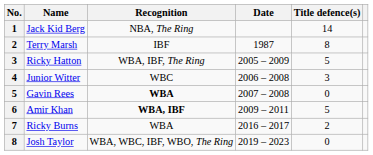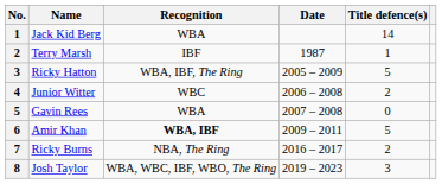Jack Kid Berg | Recognition: NBA, The Ring -> WBA
Terry Marsh | Title defence(s): 8 -> 1
Junior Witter | Title defence(s): 3 -> 2
Gavin Rees | Recognition: bold -> normal
Ricky Burns | Recognition: WBA -> NBA, The Ring
Josh Taylor | Title defence(s): 0 -> 3
